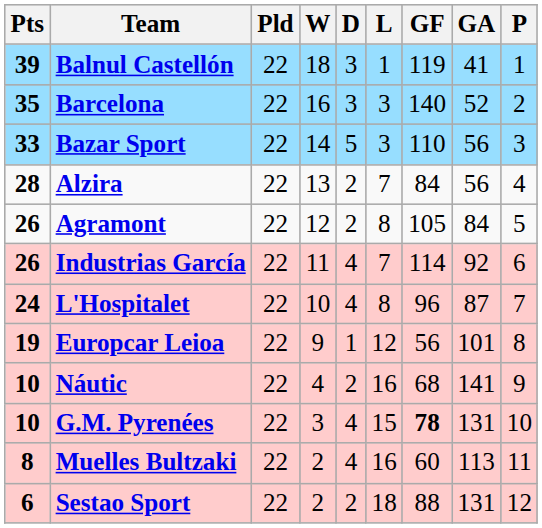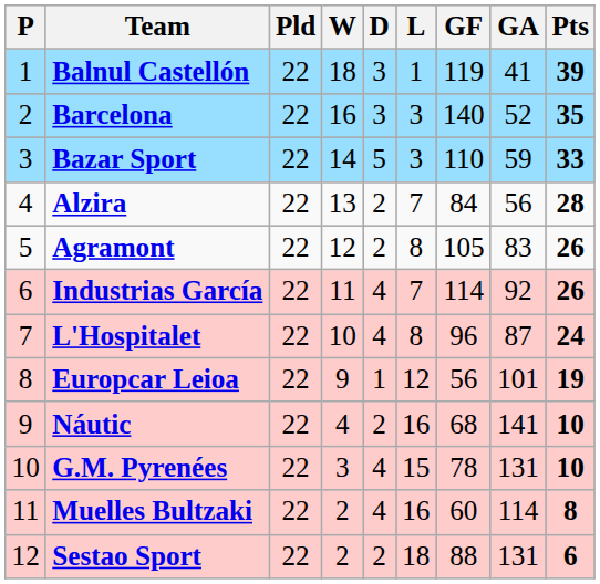columns swapped: P <-> Pts
Bazar Sport | GA: 56 -> 59
Agramont | GA: 84 -> 83
G.M. Pyrenées | GF: bold -> normal
Muelles Bultzaki | GA: 113 -> 114
